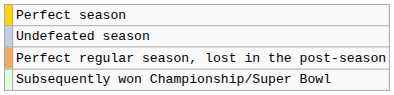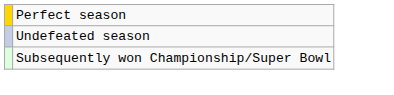- row: Perfect regular season, lost in the post-season
